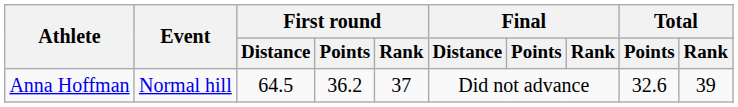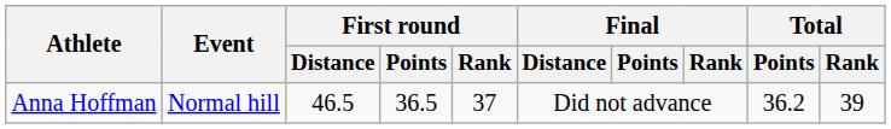Anna Hoffman | First round / Distance: 64.5 -> 46.5
Anna Hoffman | First round / Points: 36.2 -> 36.5
Anna Hoffman | Total / Points: 32.6 -> 36.2
